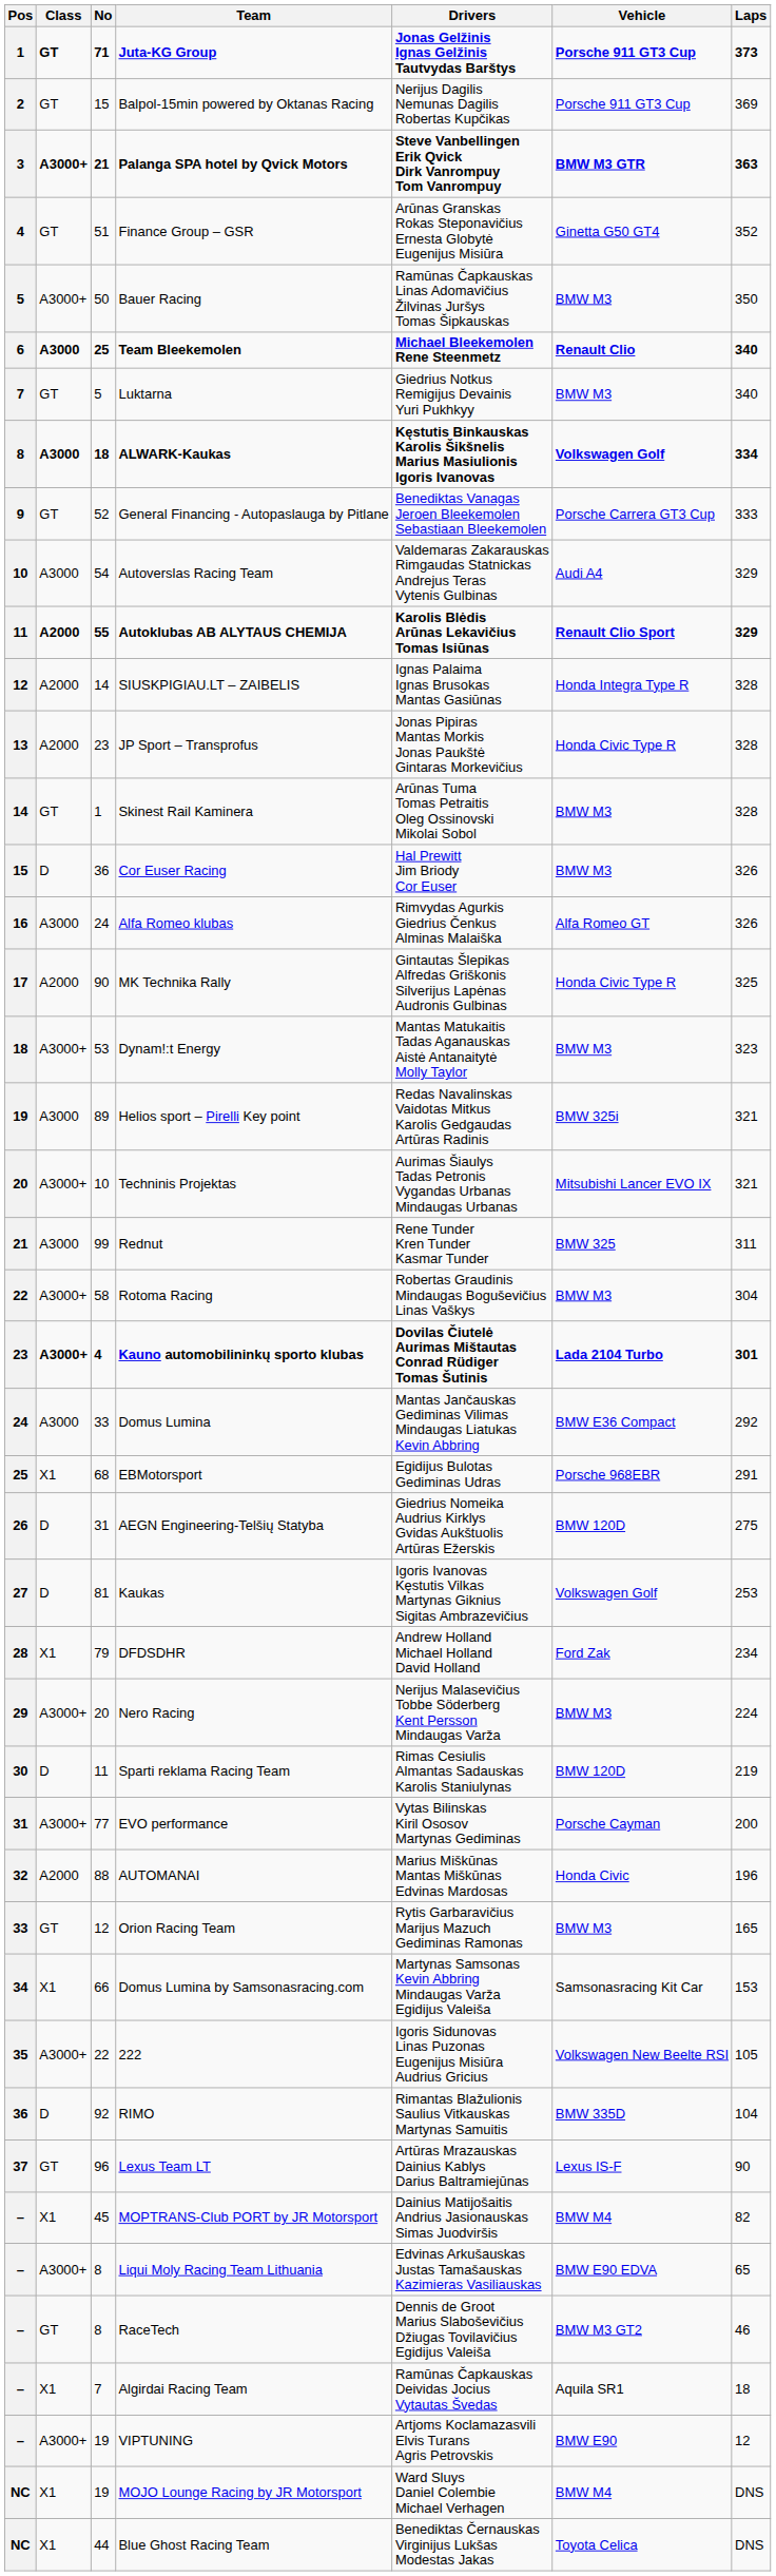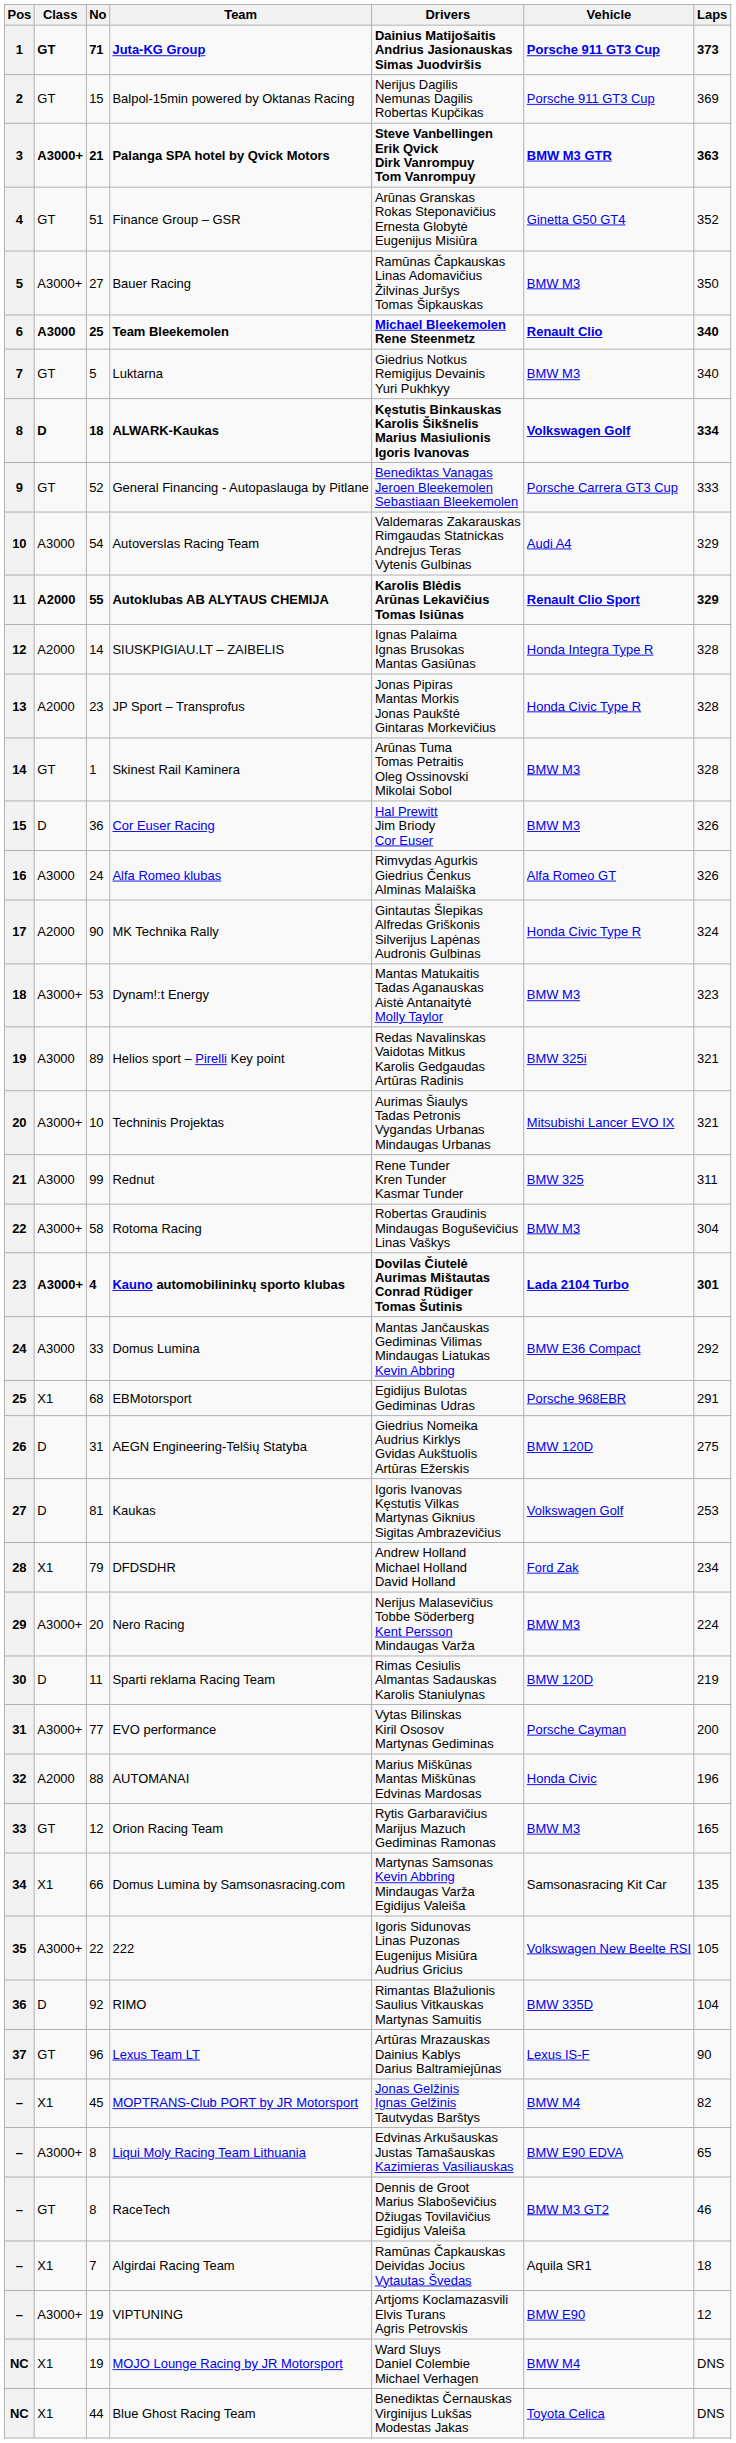Juta-KG Group | Drivers: Jonas Gelžinis Ignas Gelžinis Tautvydas Barštys -> Dainius Matijošaitis Andrius Jasionauskas Simas Juodviršis
Bauer Racing | No: 50 -> 27
ALWARK-Kaukas | Class: A3000 -> D
MK Technika Rally | Laps: 325 -> 324
Domus Lumina by Samsonasracing.com | Laps: 153 -> 135
MOPTRANS-Club PORT by JR Motorsport | Drivers: Dainius Matijošaitis Andrius Jasionauskas Simas Juodviršis -> Jonas Gelžinis Ignas Gelžinis Tautvydas Barštys
